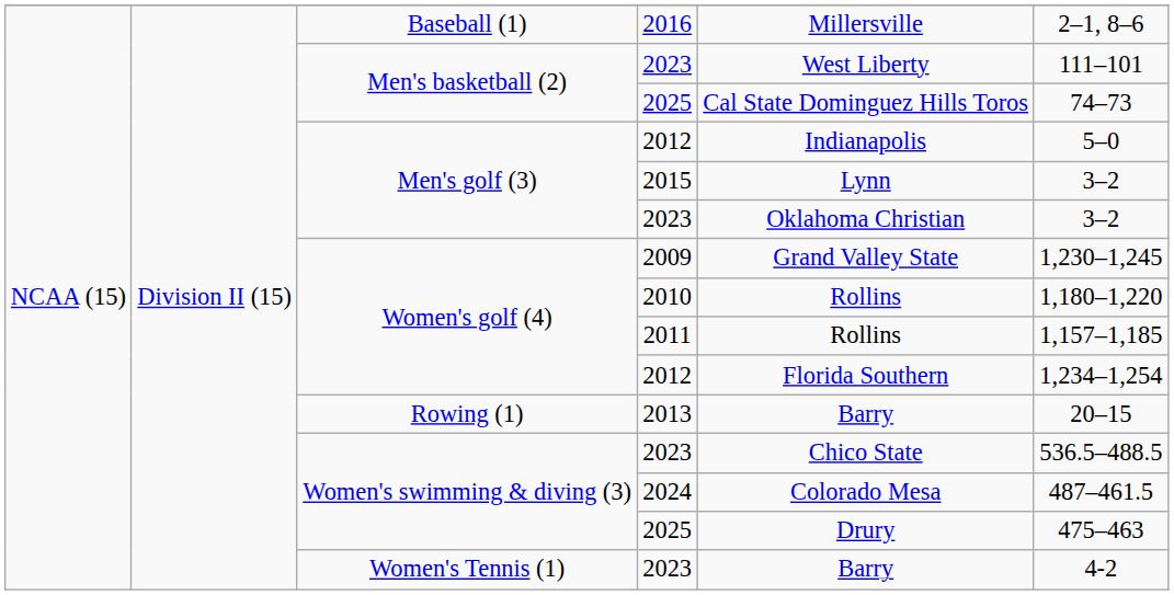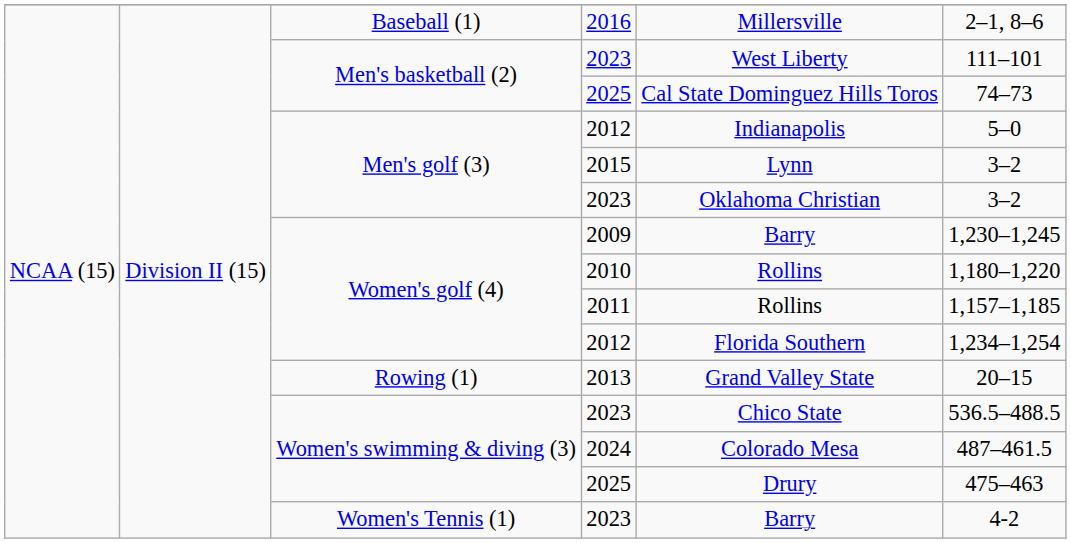2009 | column 5: Grand Valley State -> Barry
2013 | column 5: Barry -> Grand Valley State
